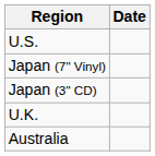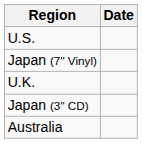rows swapped: Japan (3" CD) <-> U.K.
